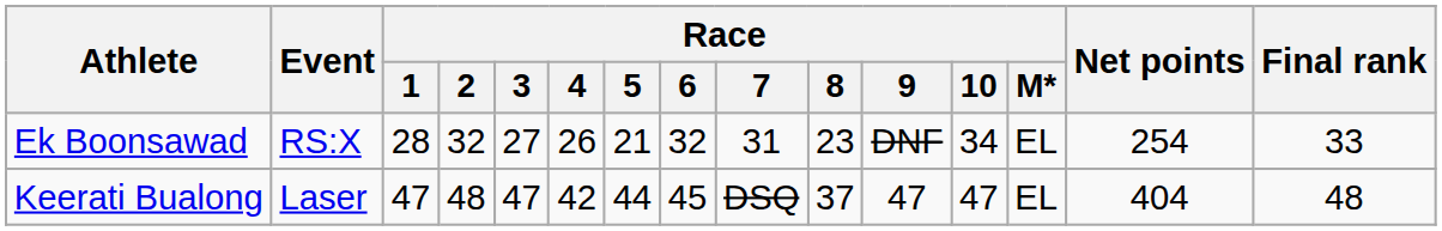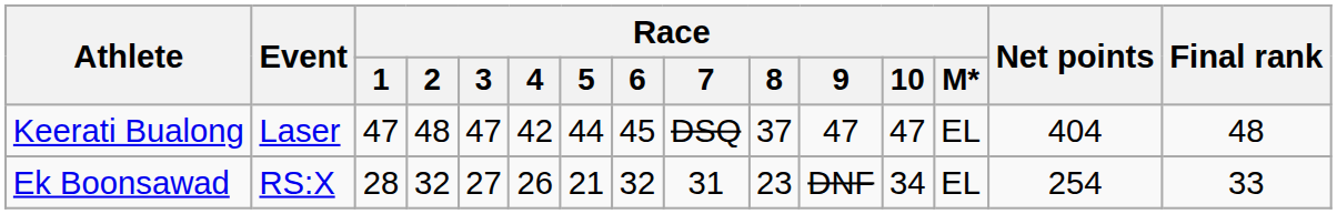rows swapped: Ek Boonsawad <-> Keerati Bualong
